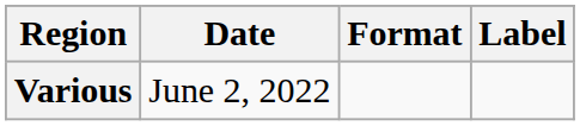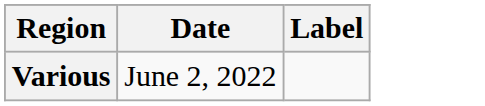- column: Format
